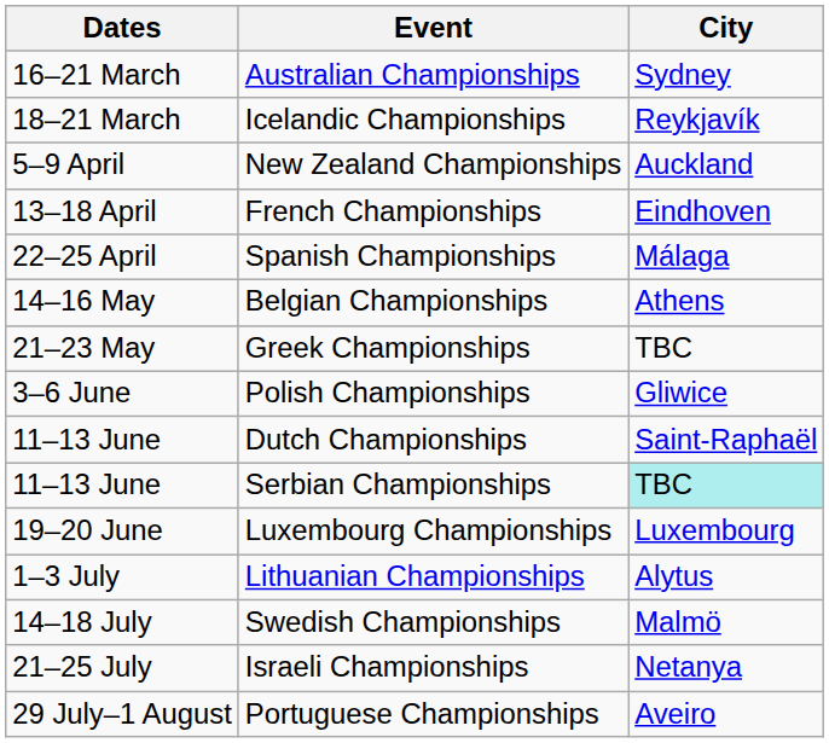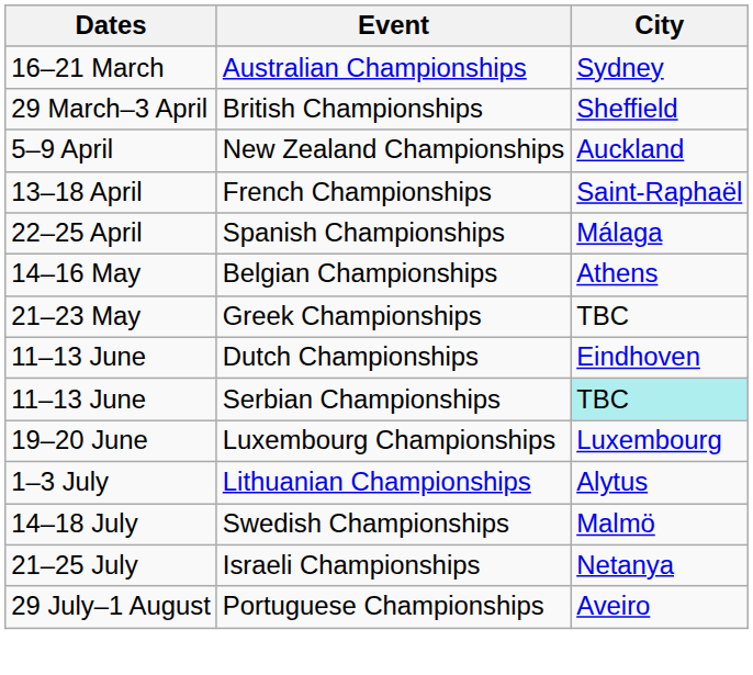- row: 18–21 March | Icelandic Championships | Reykjavík
+ row: 29 March–3 April | British Championships | Sheffield
French Championships | City: Eindhoven -> Saint-Raphaël
- row: 3–6 June | Polish Championships | Gliwice
Dutch Championships | City: Saint-Raphaël -> Eindhoven
